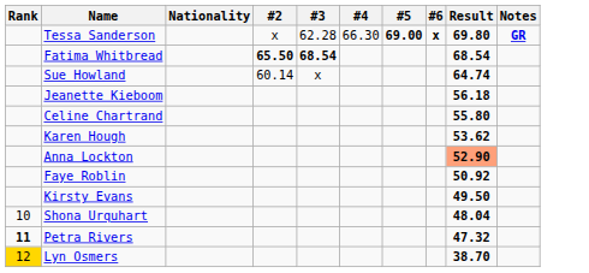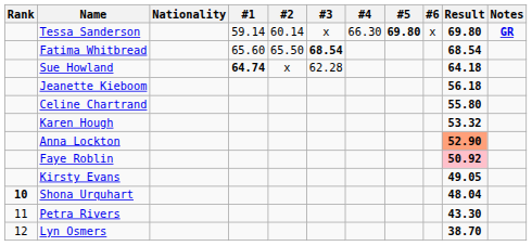+ column: #1 | 59.14 | 65.60 | 64.74
Tessa Sanderson | #2: x -> 60.14
Tessa Sanderson | #3: 62.28 -> x
Tessa Sanderson | #5: 69.00 -> 69.80
Tessa Sanderson | #6: bold -> normal
Fatima Whitbread | #2: bold -> normal
Sue Howland | #2: 60.14 -> x
Sue Howland | #3: x -> 62.28
Sue Howland | Result: 64.74 -> 64.18
Karen Hough | Result: 53.62 -> 53.32
Faye Roblin | Result: no background -> pink background
Kirsty Evans | Result: 49.50 -> 49.05
Shona Urquhart | Rank: normal -> bold
Petra Rivers | Rank: bold -> normal
Petra Rivers | Result: 47.32 -> 43.30
Lyn Osmers | Rank: gold background -> no background
